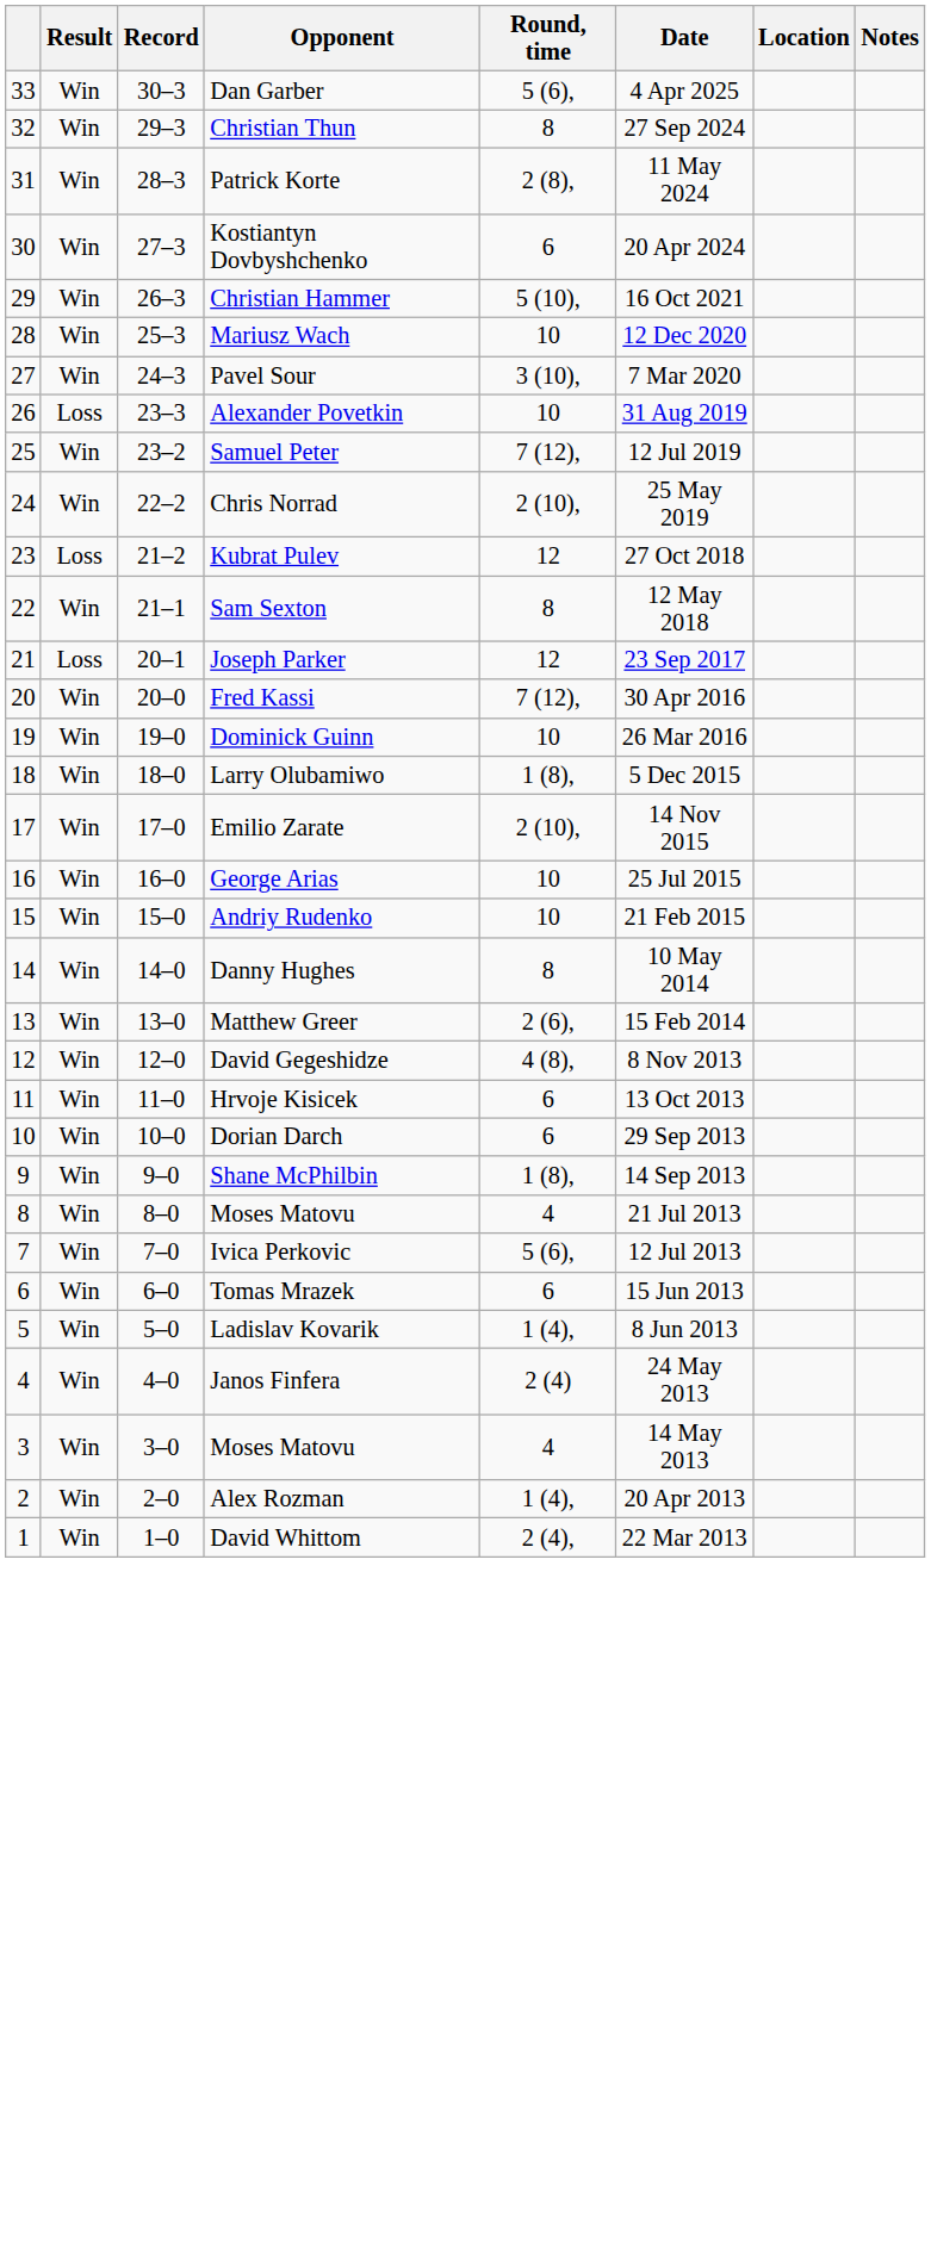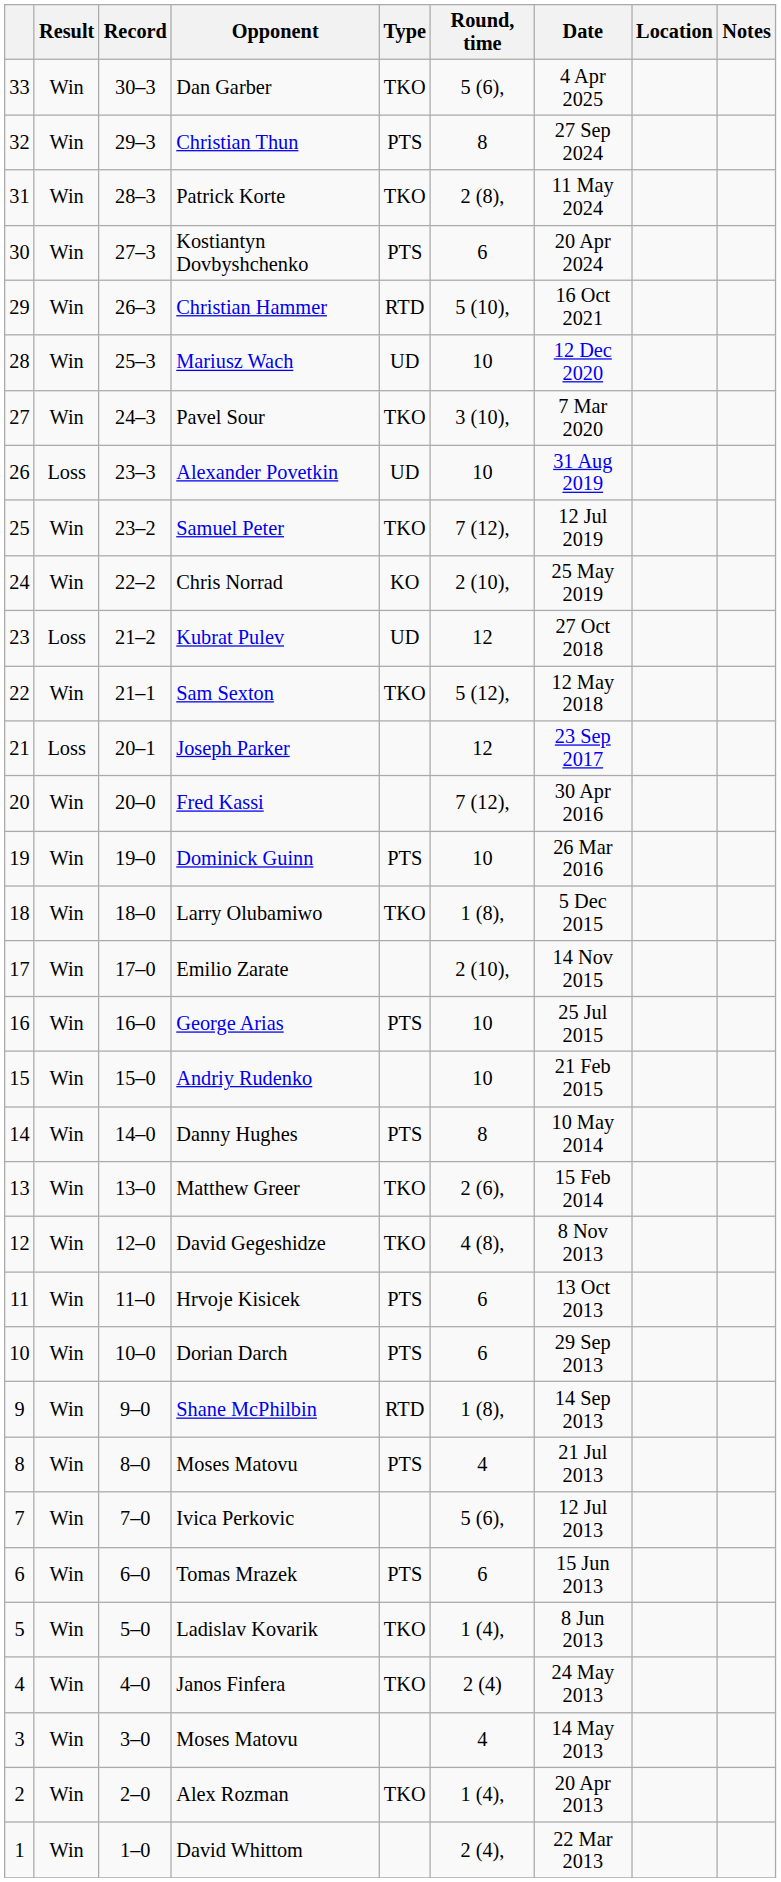+ column: Type | TKO | PTS | TKO | PTS | RTD | UD | TKO | UD | TKO | KO | UD | TKO | PTS | TKO | PTS | PTS | TKO | TKO | PTS | PTS | RTD | PTS | PTS | TKO | TKO | TKO
Sam Sexton | Round, time: 8 -> 5 (12),
